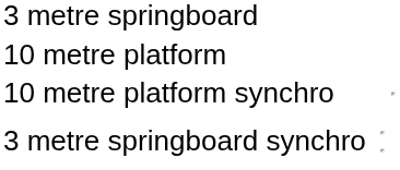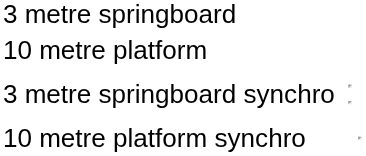rows swapped: 3 metre springboard synchro <-> 10 metre platform synchro
